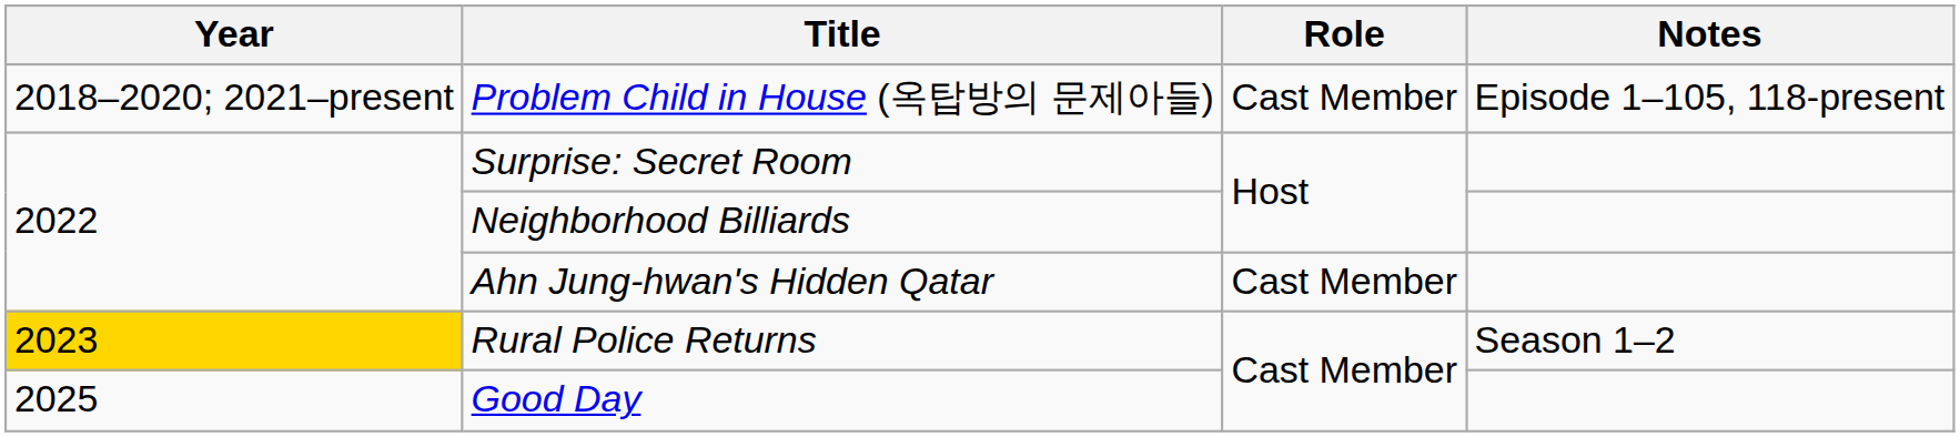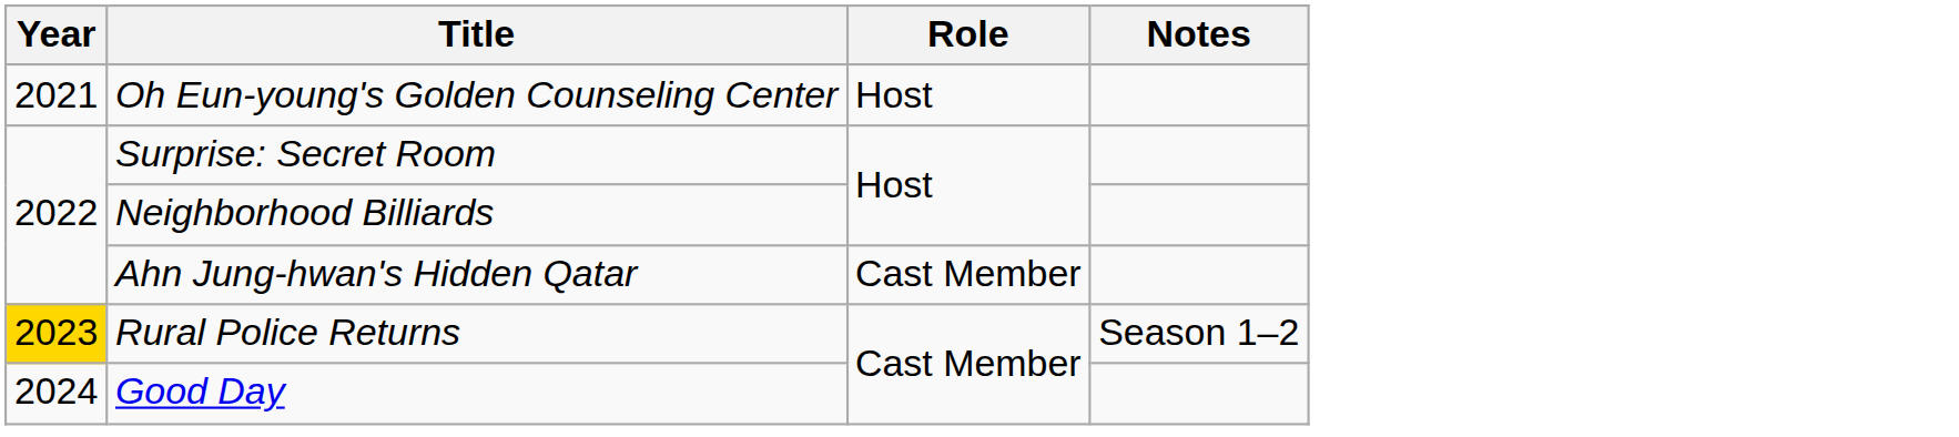- row: 2018–2020; 2021–present | Problem Child in House (옥탑방의 문제아들) | Cast Member | Episode 1–105, 118-present
+ row: 2021 | Oh Eun-young's Golden Counseling Center | Host
Good Day | Year: 2025 -> 2024
